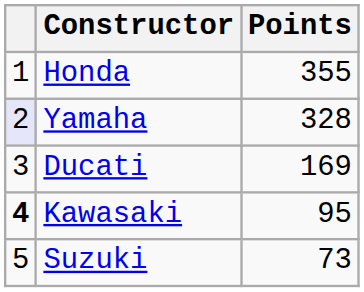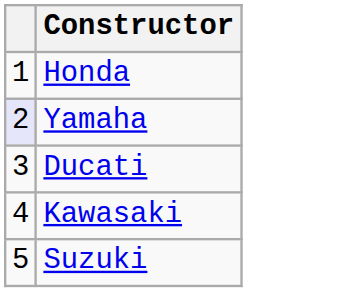- column: Points | 355 | 328 | 169 | 95 | 73
Kawasaki | column 1: bold -> normal
